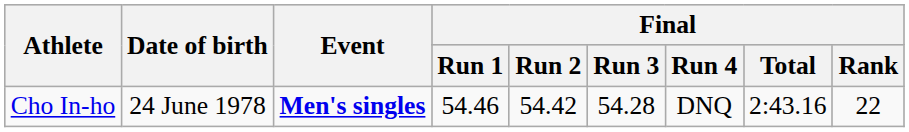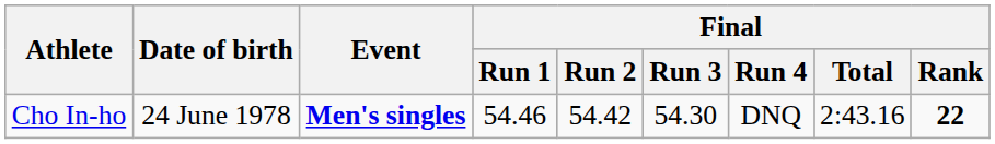Cho In-ho | Final / Run 3: 54.28 -> 54.30
Cho In-ho | Final / Rank: normal -> bold
